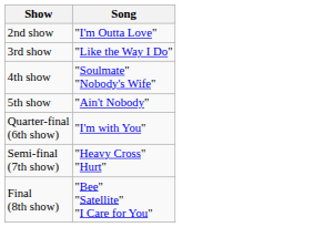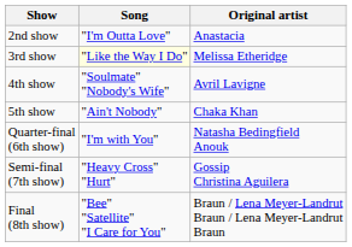+ column: Original artist | Anastacia | Melissa Etheridge | Avril Lavigne | Chaka Khan | Natasha Bedingfield Anouk | Gossip Christina Aguilera | Braun / Lena Meyer-Landrut Braun / Lena Meyer-Landrut Braun
3rd show | Song: no background -> lightyellow background
